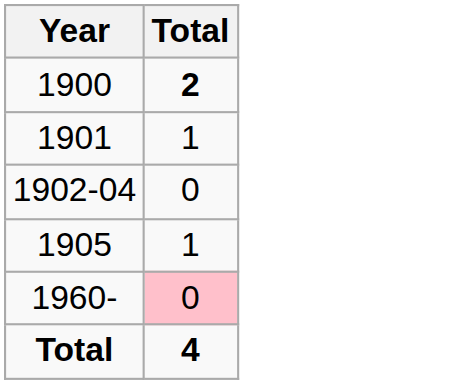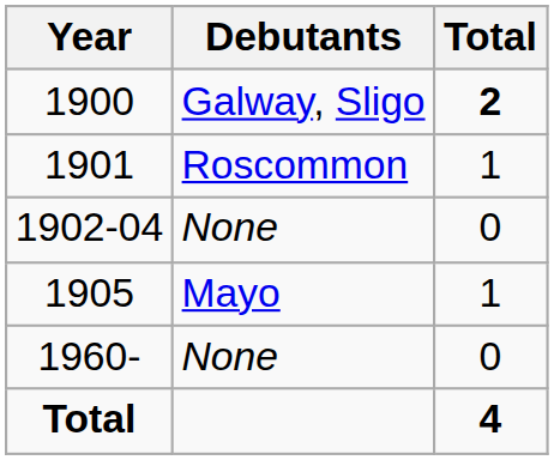+ column: Debutants | Galway, Sligo | Roscommon | None | Mayo | None
1960- | Total: pink background -> no background
